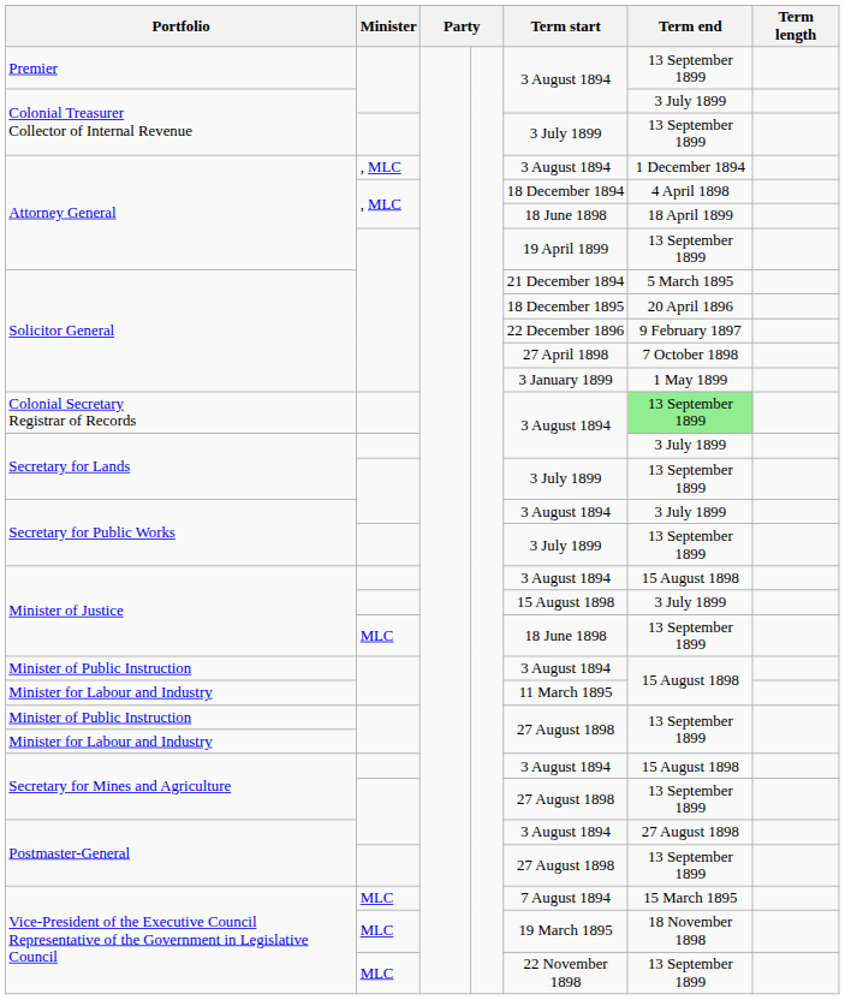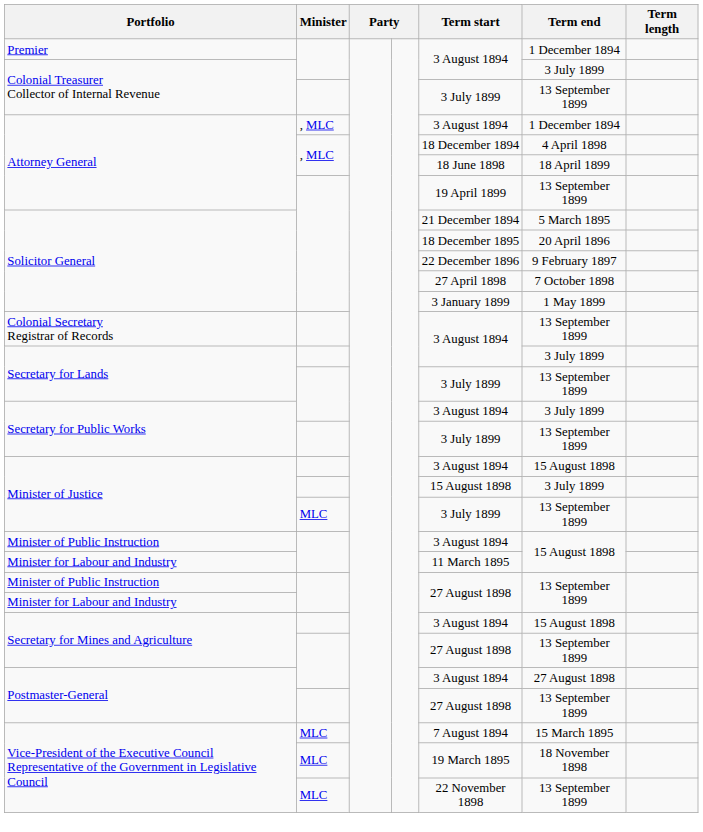Premier | Term end: 13 September 1899 -> 1 December 1894
Colonial Secretary Registrar of Records | Term end: lightgreen background -> no background
Minister of Justice / MLC | Term start: 18 June 1898 -> 3 July 1899
